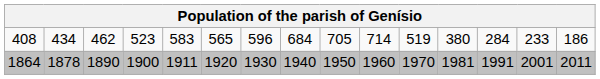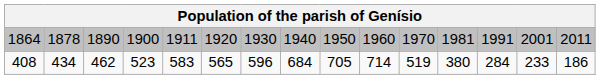rows swapped: 1864 <-> 408
